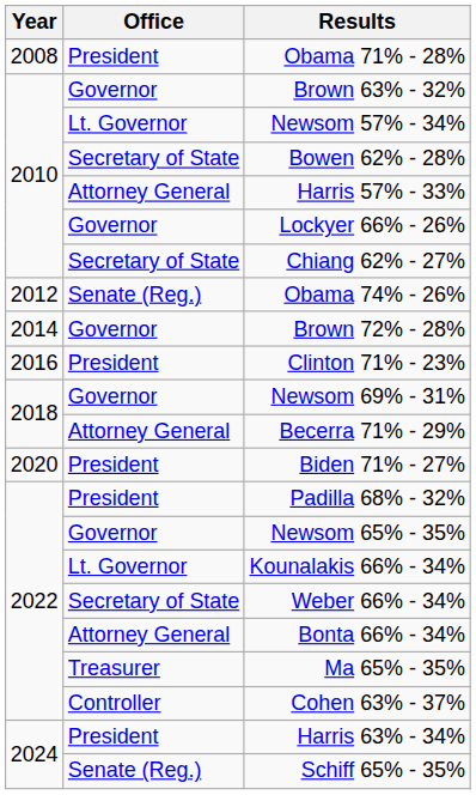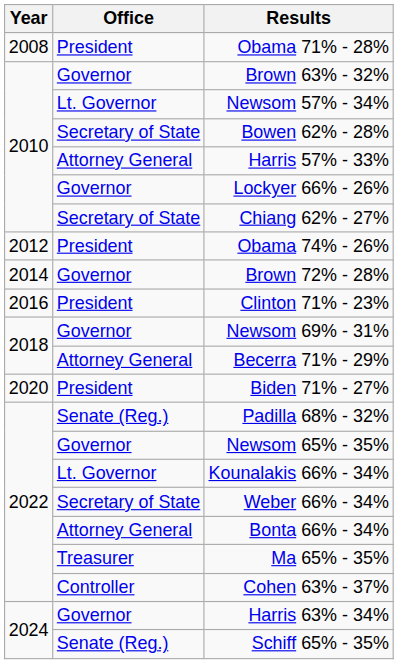Obama 74% - 26% | Office: Senate (Reg.) -> President
Padilla 68% - 32% | Office: President -> Senate (Reg.)
Harris 63% - 34% | Office: President -> Governor
